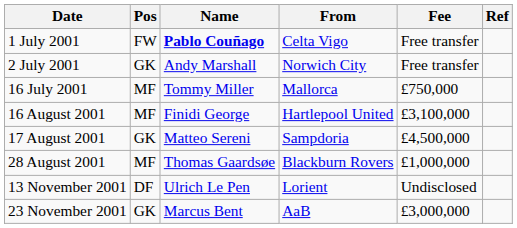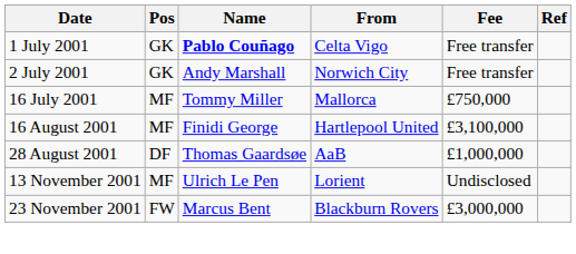1 July 2001 | Pos: FW -> GK
- row: 17 August 2001 | GK | Matteo Sereni | Sampdoria | £4,500,000
28 August 2001 | Pos: MF -> DF
28 August 2001 | From: Blackburn Rovers -> AaB
13 November 2001 | Pos: DF -> MF
23 November 2001 | Pos: GK -> FW
23 November 2001 | From: AaB -> Blackburn Rovers
